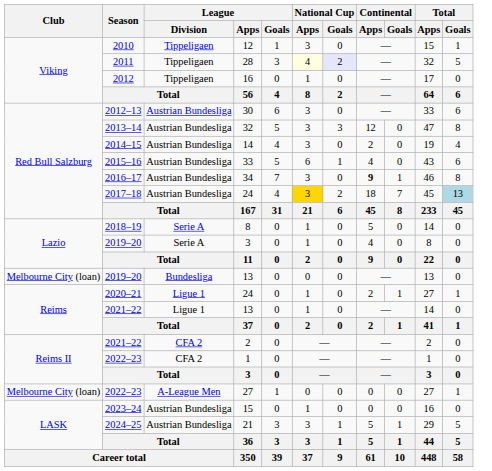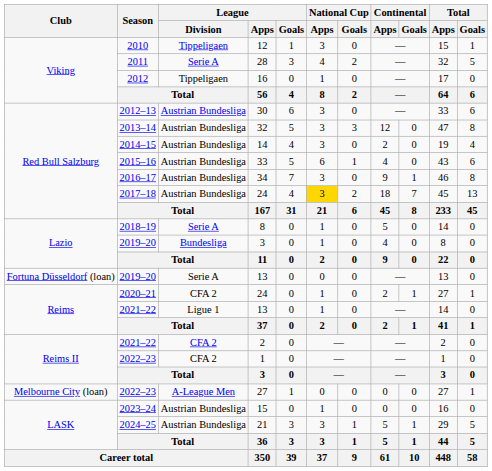28 | League / Division: Tippeligaen -> Serie A
28 | National Cup / Apps: lightyellow background -> no background
28 | National Cup / Goals: lavender background -> no background
34 | Continental / Apps: bold -> normal
2017–18 / 24 | Total / Goals: lightblue background -> no background
2019–20 / 3 | League / Division: Serie A -> Bundesliga
2019–20 / 13 | Club: Melbourne City (loan) -> Fortuna Düsseldorf (loan)
2019–20 / 13 | League / Division: Bundesliga -> Serie A
2020–21 / 24 | League / Division: Ligue 1 -> CFA 2
